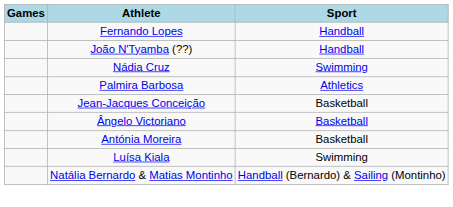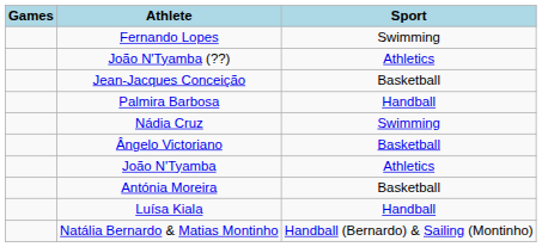Fernando Lopes | Sport: Handball -> Swimming
João N'Tyamba (??) | Sport: Handball -> Athletics
rows swapped: Jean-Jacques Conceição <-> Nádia Cruz
Palmira Barbosa | Sport: Athletics -> Handball
+ row: João N'Tyamba | Athletics
Luísa Kiala | Sport: Swimming -> Handball
